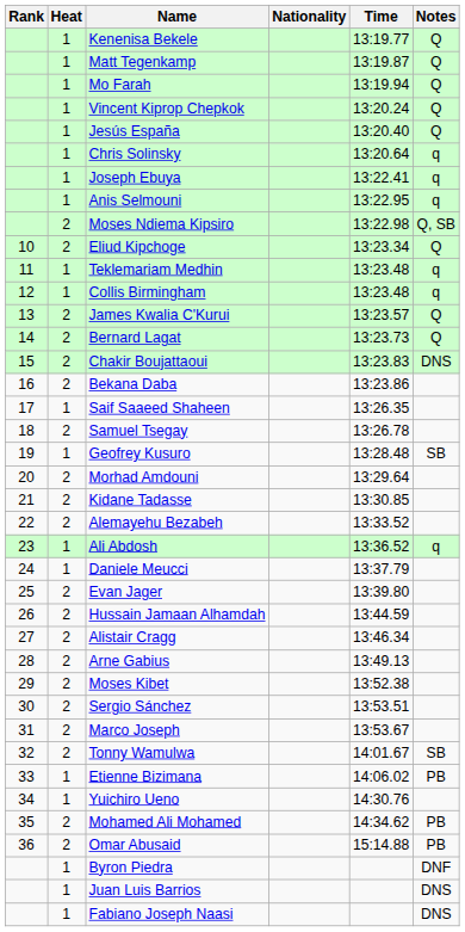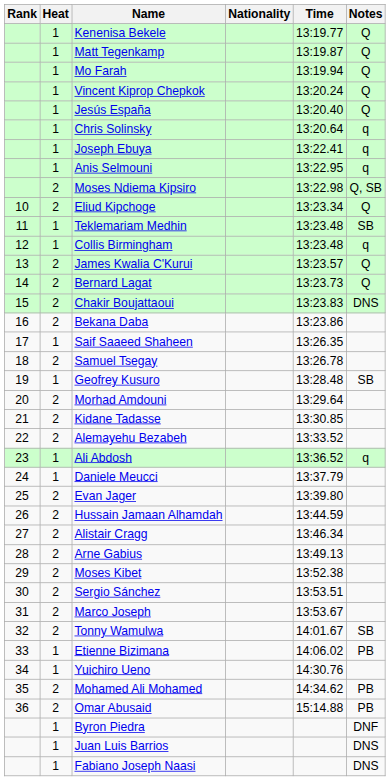Teklemariam Medhin | Notes: q -> SB
